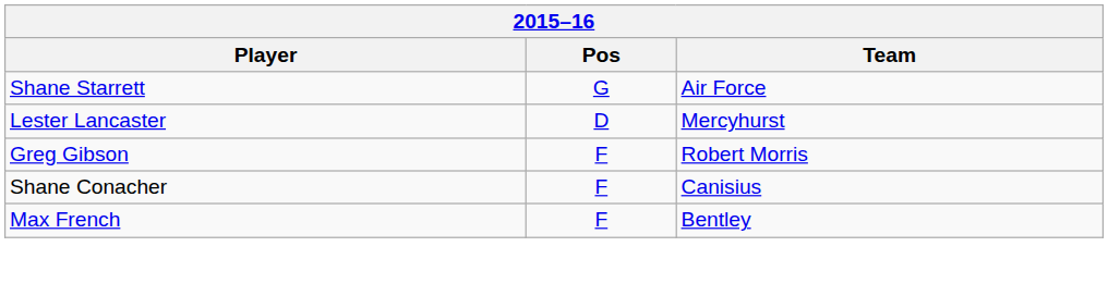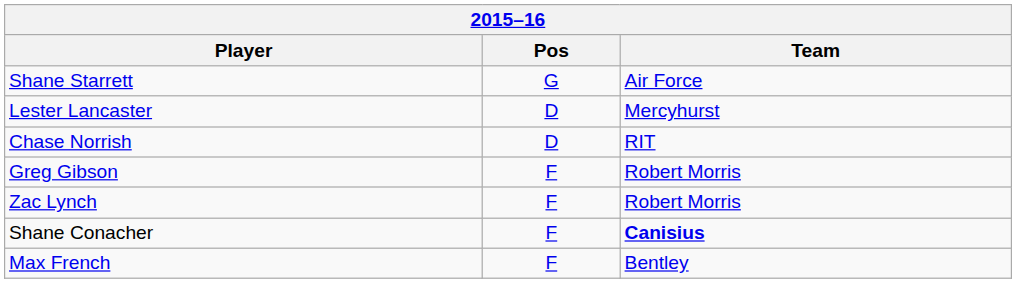+ row: Chase Norrish | D | RIT
+ row: Zac Lynch | F | Robert Morris
Shane Conacher | Team: normal -> bold
